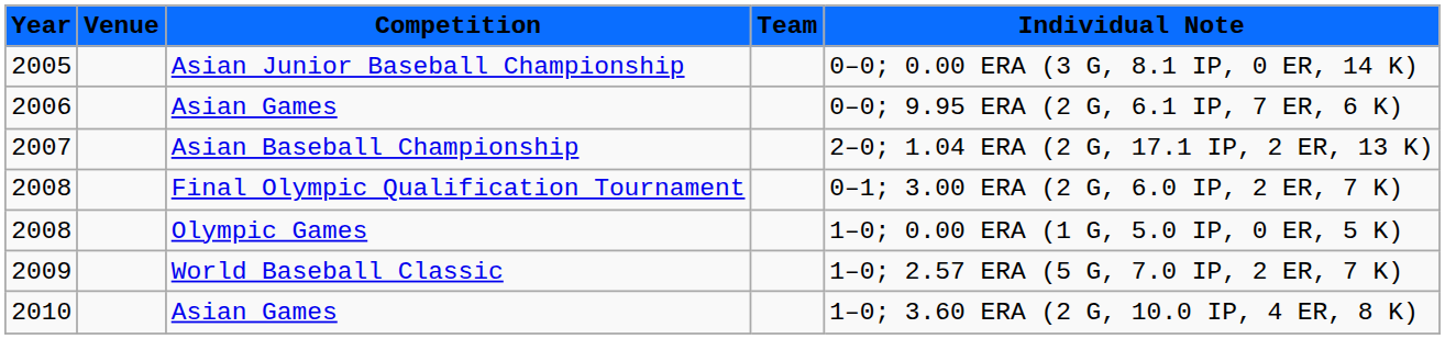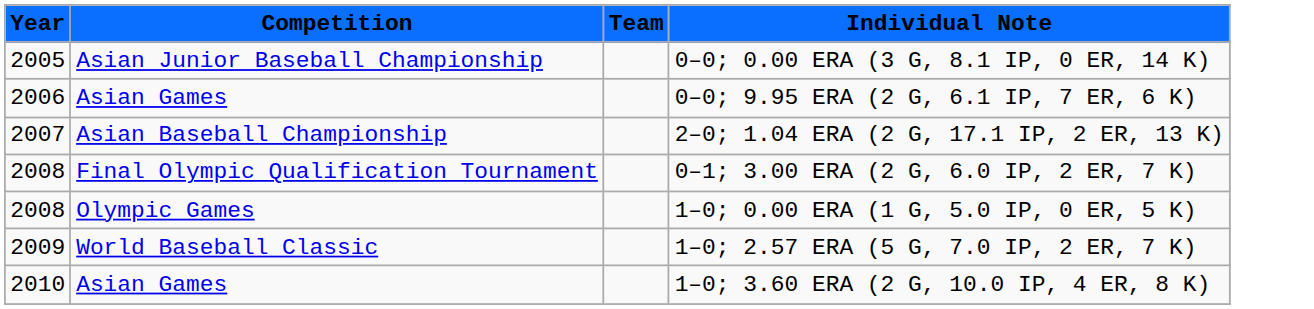- column: Venue
